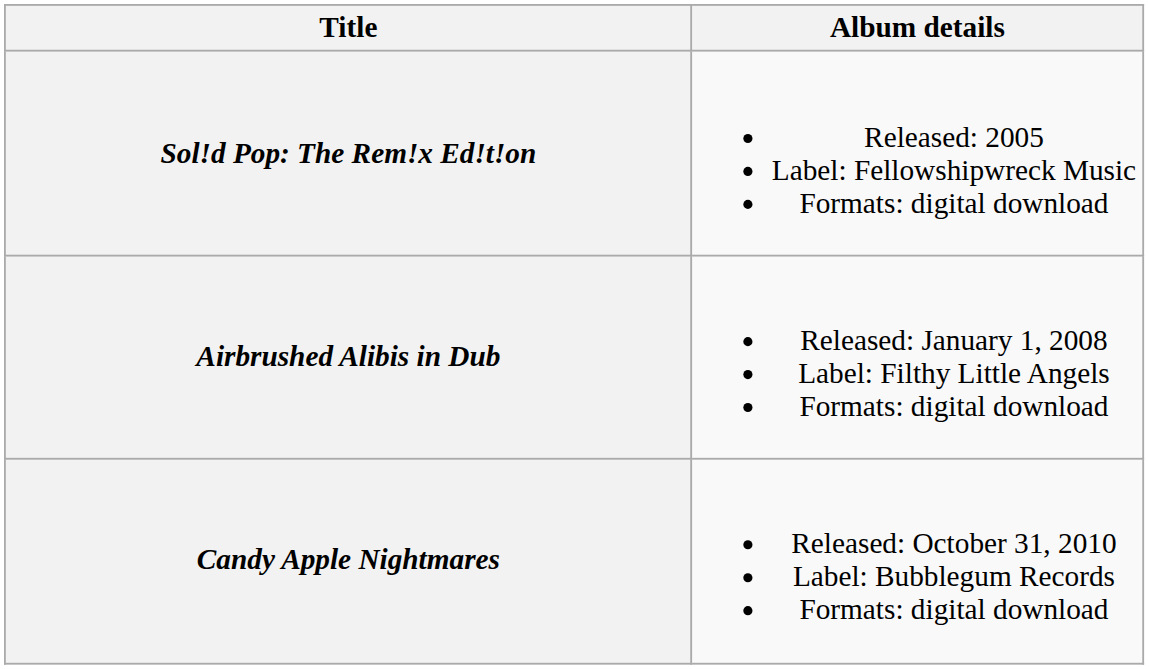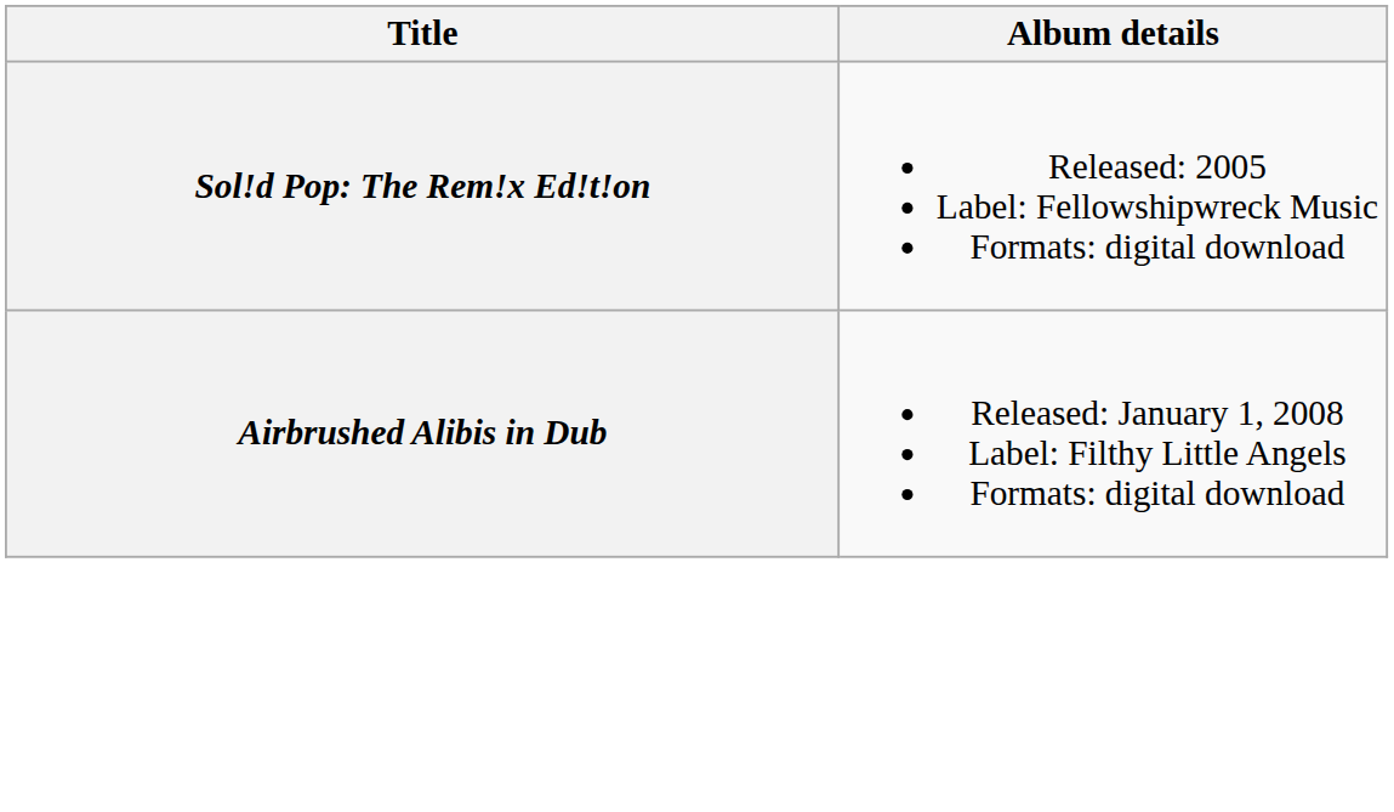- row: Candy Apple Nightmares | Released: October 31, 2010 Label: Bubblegum Records Formats: digital download
